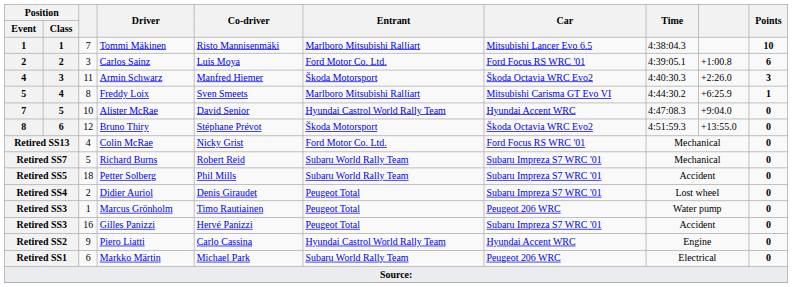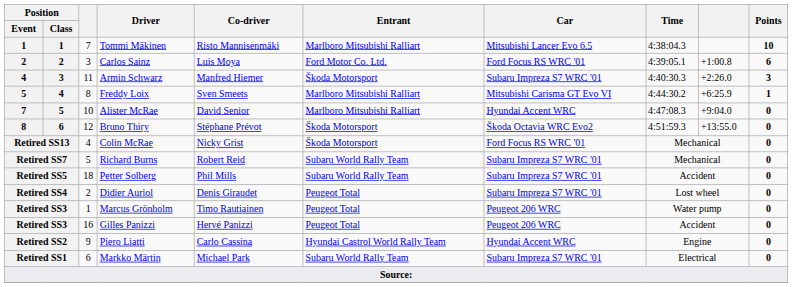Armin Schwarz | Car: Škoda Octavia WRC Evo2 -> Subaru Impreza S7 WRC '01
Alister McRae | Entrant: Hyundai Castrol World Rally Team -> Marlboro Mitsubishi Ralliart
Colin McRae | Entrant: Ford Motor Co. Ltd. -> Škoda Motorsport
Gilles Panizzi | Car: Subaru Impreza S7 WRC '01 -> Peugeot 206 WRC
Markko Märtin | Car: Peugeot 206 WRC -> Subaru Impreza S7 WRC '01
